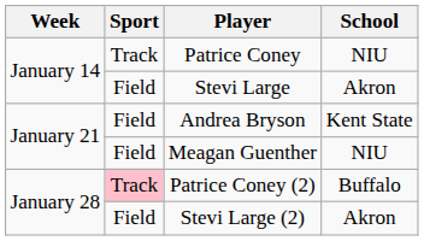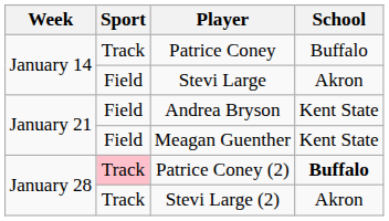Patrice Coney | School: NIU -> Buffalo
Meagan Guenther | School: NIU -> Kent State
Patrice Coney (2) | School: normal -> bold
Stevi Large (2) | Sport: Field -> Track
